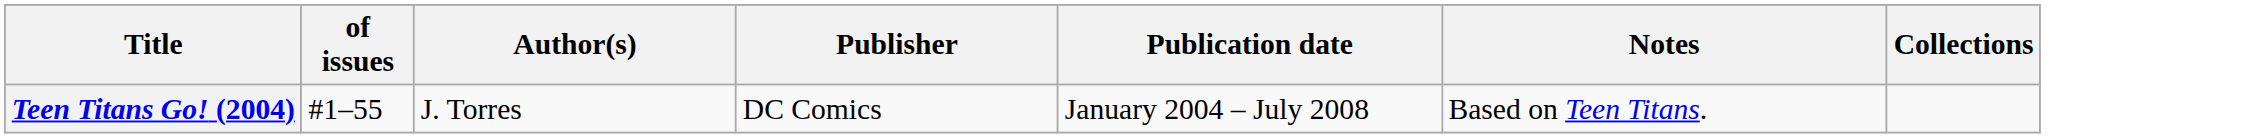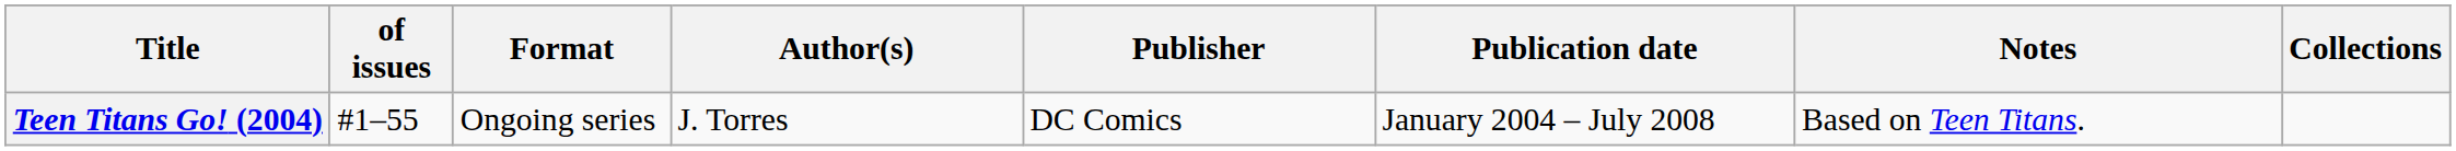+ column: Format | Ongoing series
